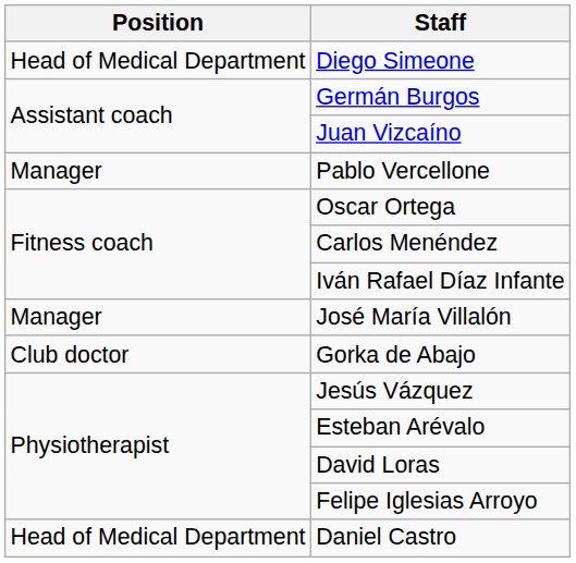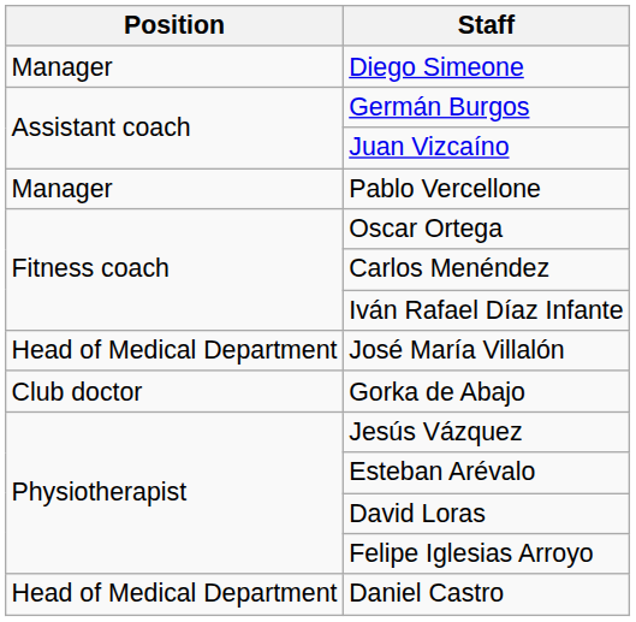Diego Simeone | Position: Head of Medical Department -> Manager
José María Villalón | Position: Manager -> Head of Medical Department
